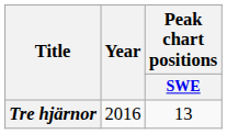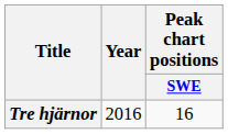Tre hjärnor | Peak chart positions / SWE: 13 -> 16
